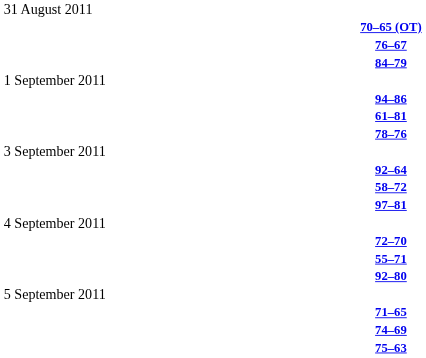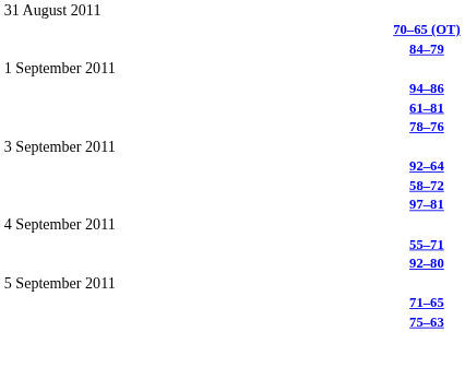- row: 76–67
- row: 72–70
- row: 74–69
